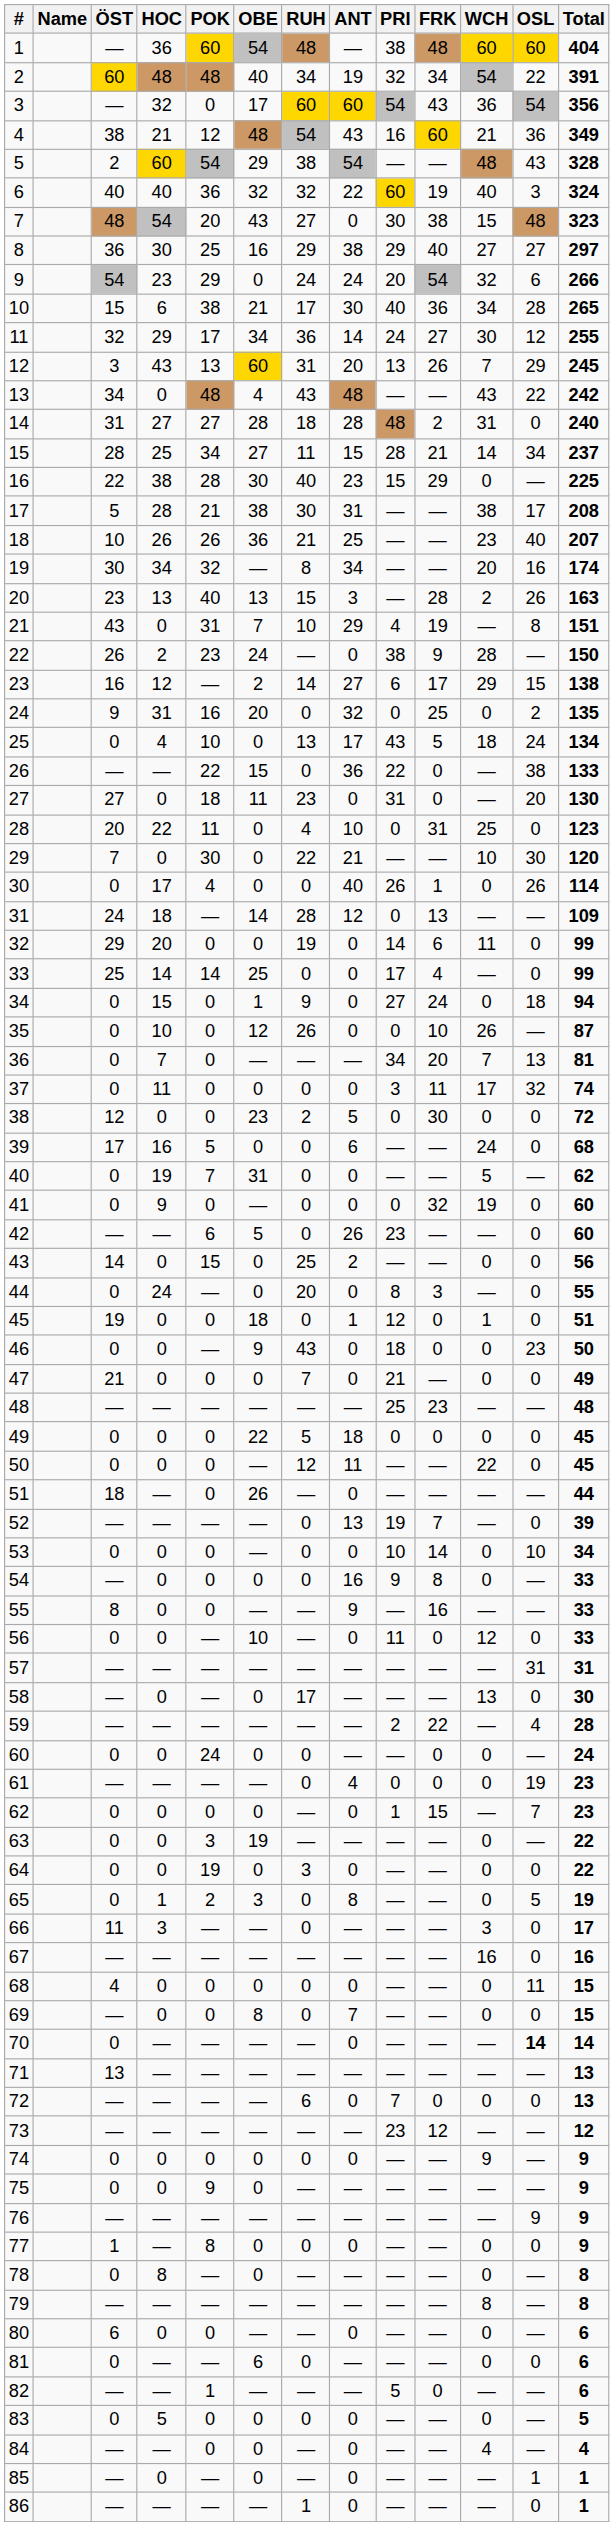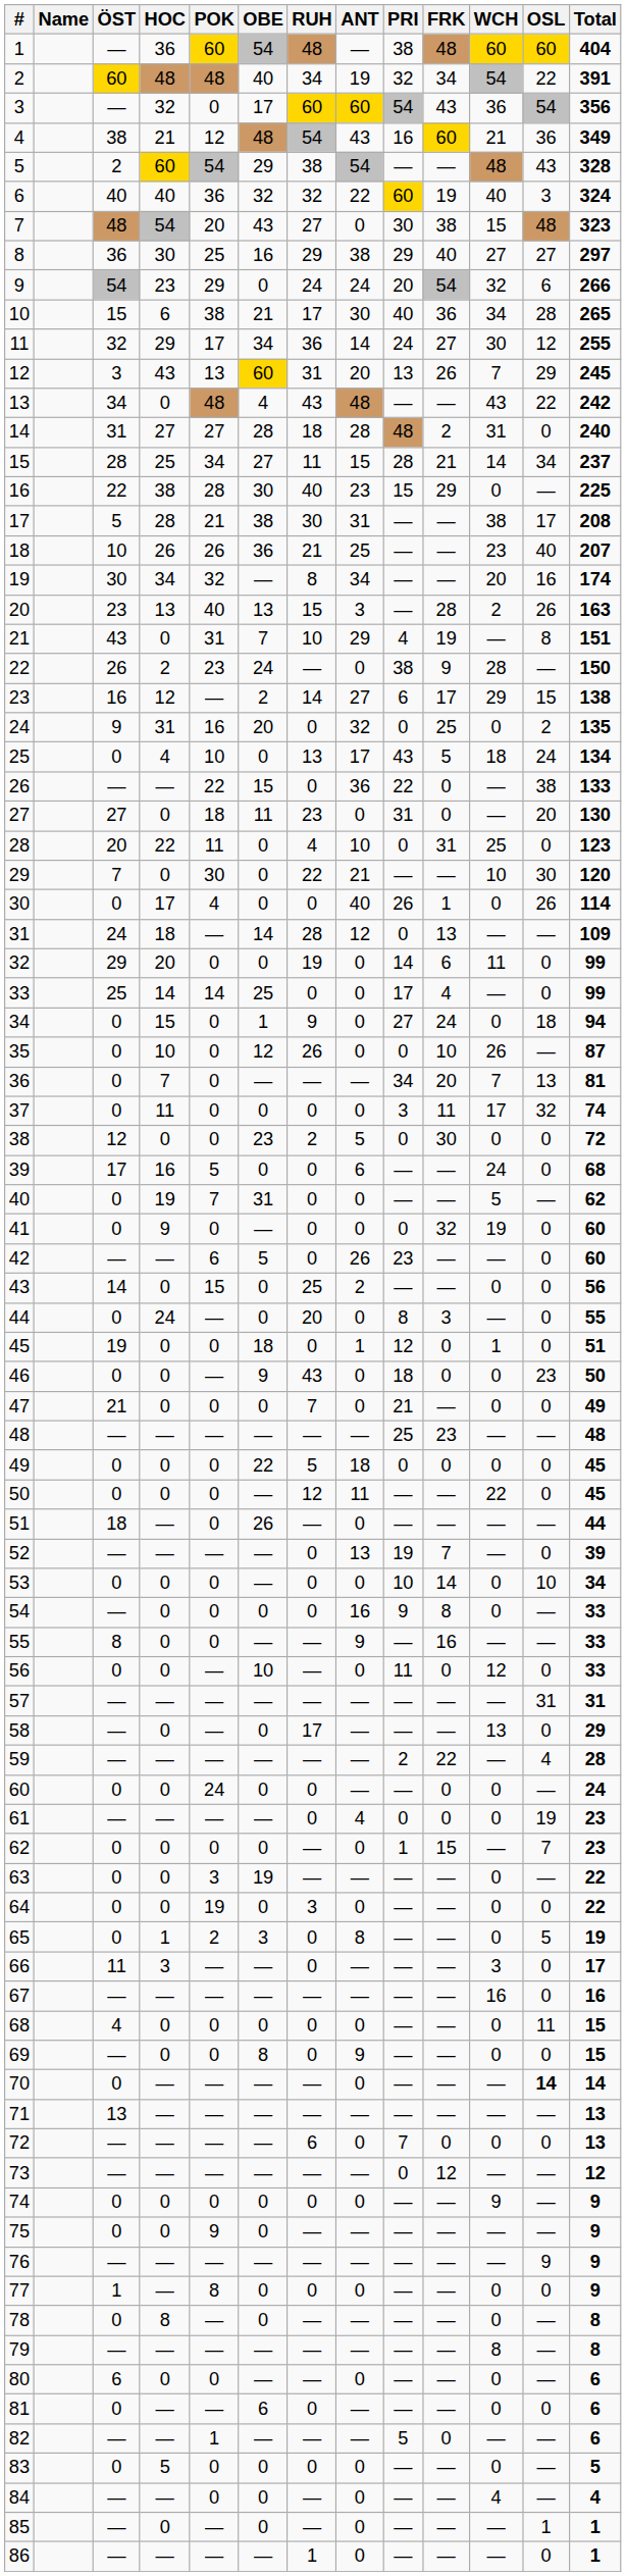58 | Total: 30 -> 29
69 | ANT: 7 -> 9
73 | PRI: 23 -> 0
